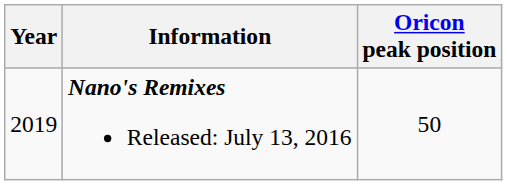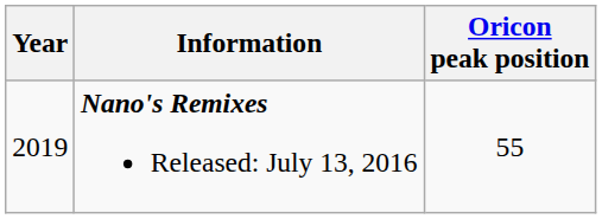Nano's Remixes Released: July 13, 2016 | Oricon peak position: 50 -> 55
